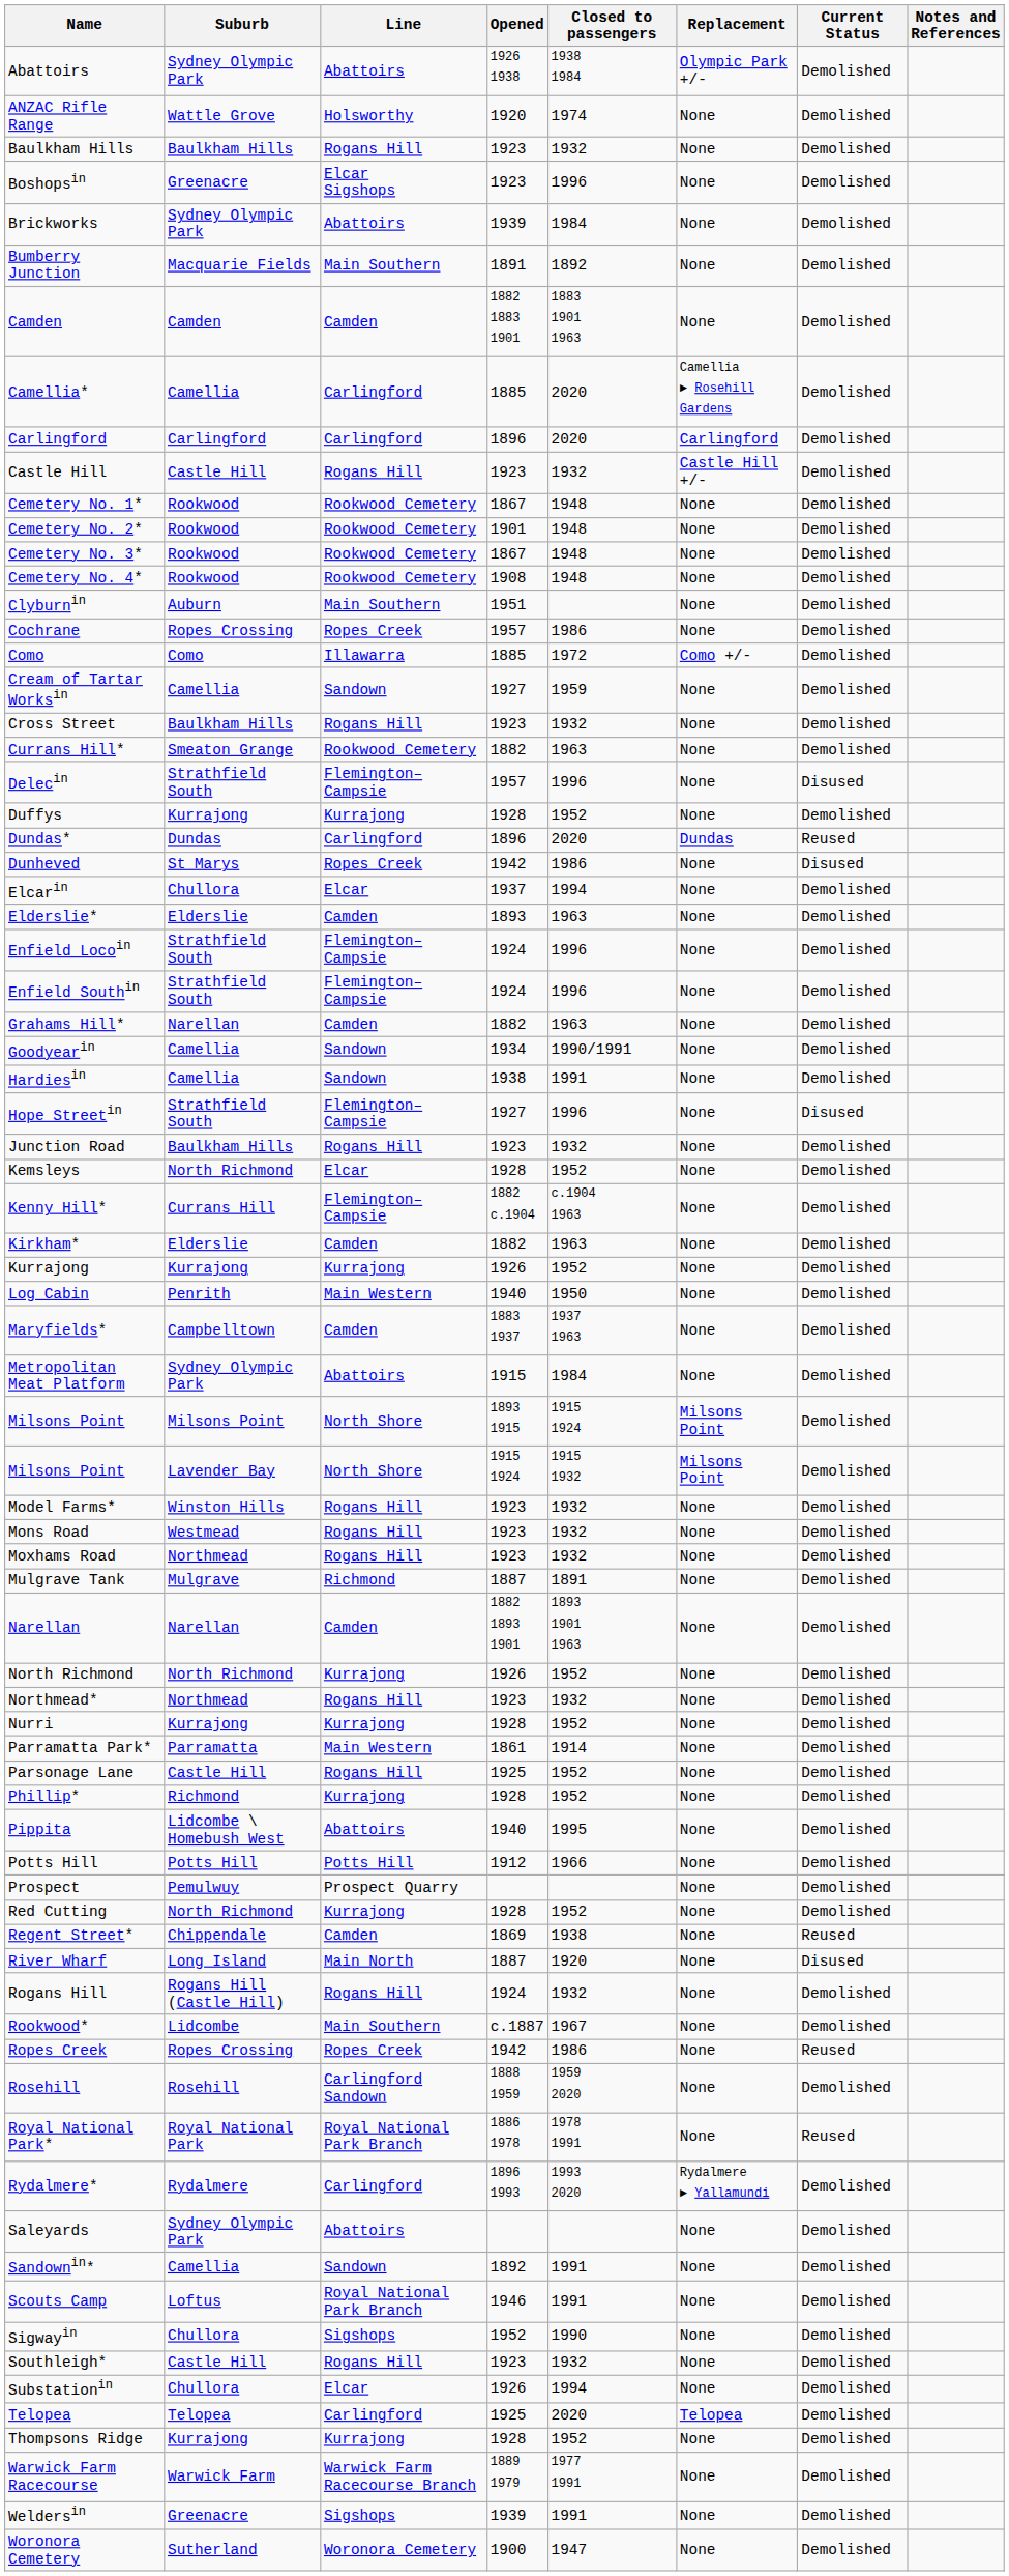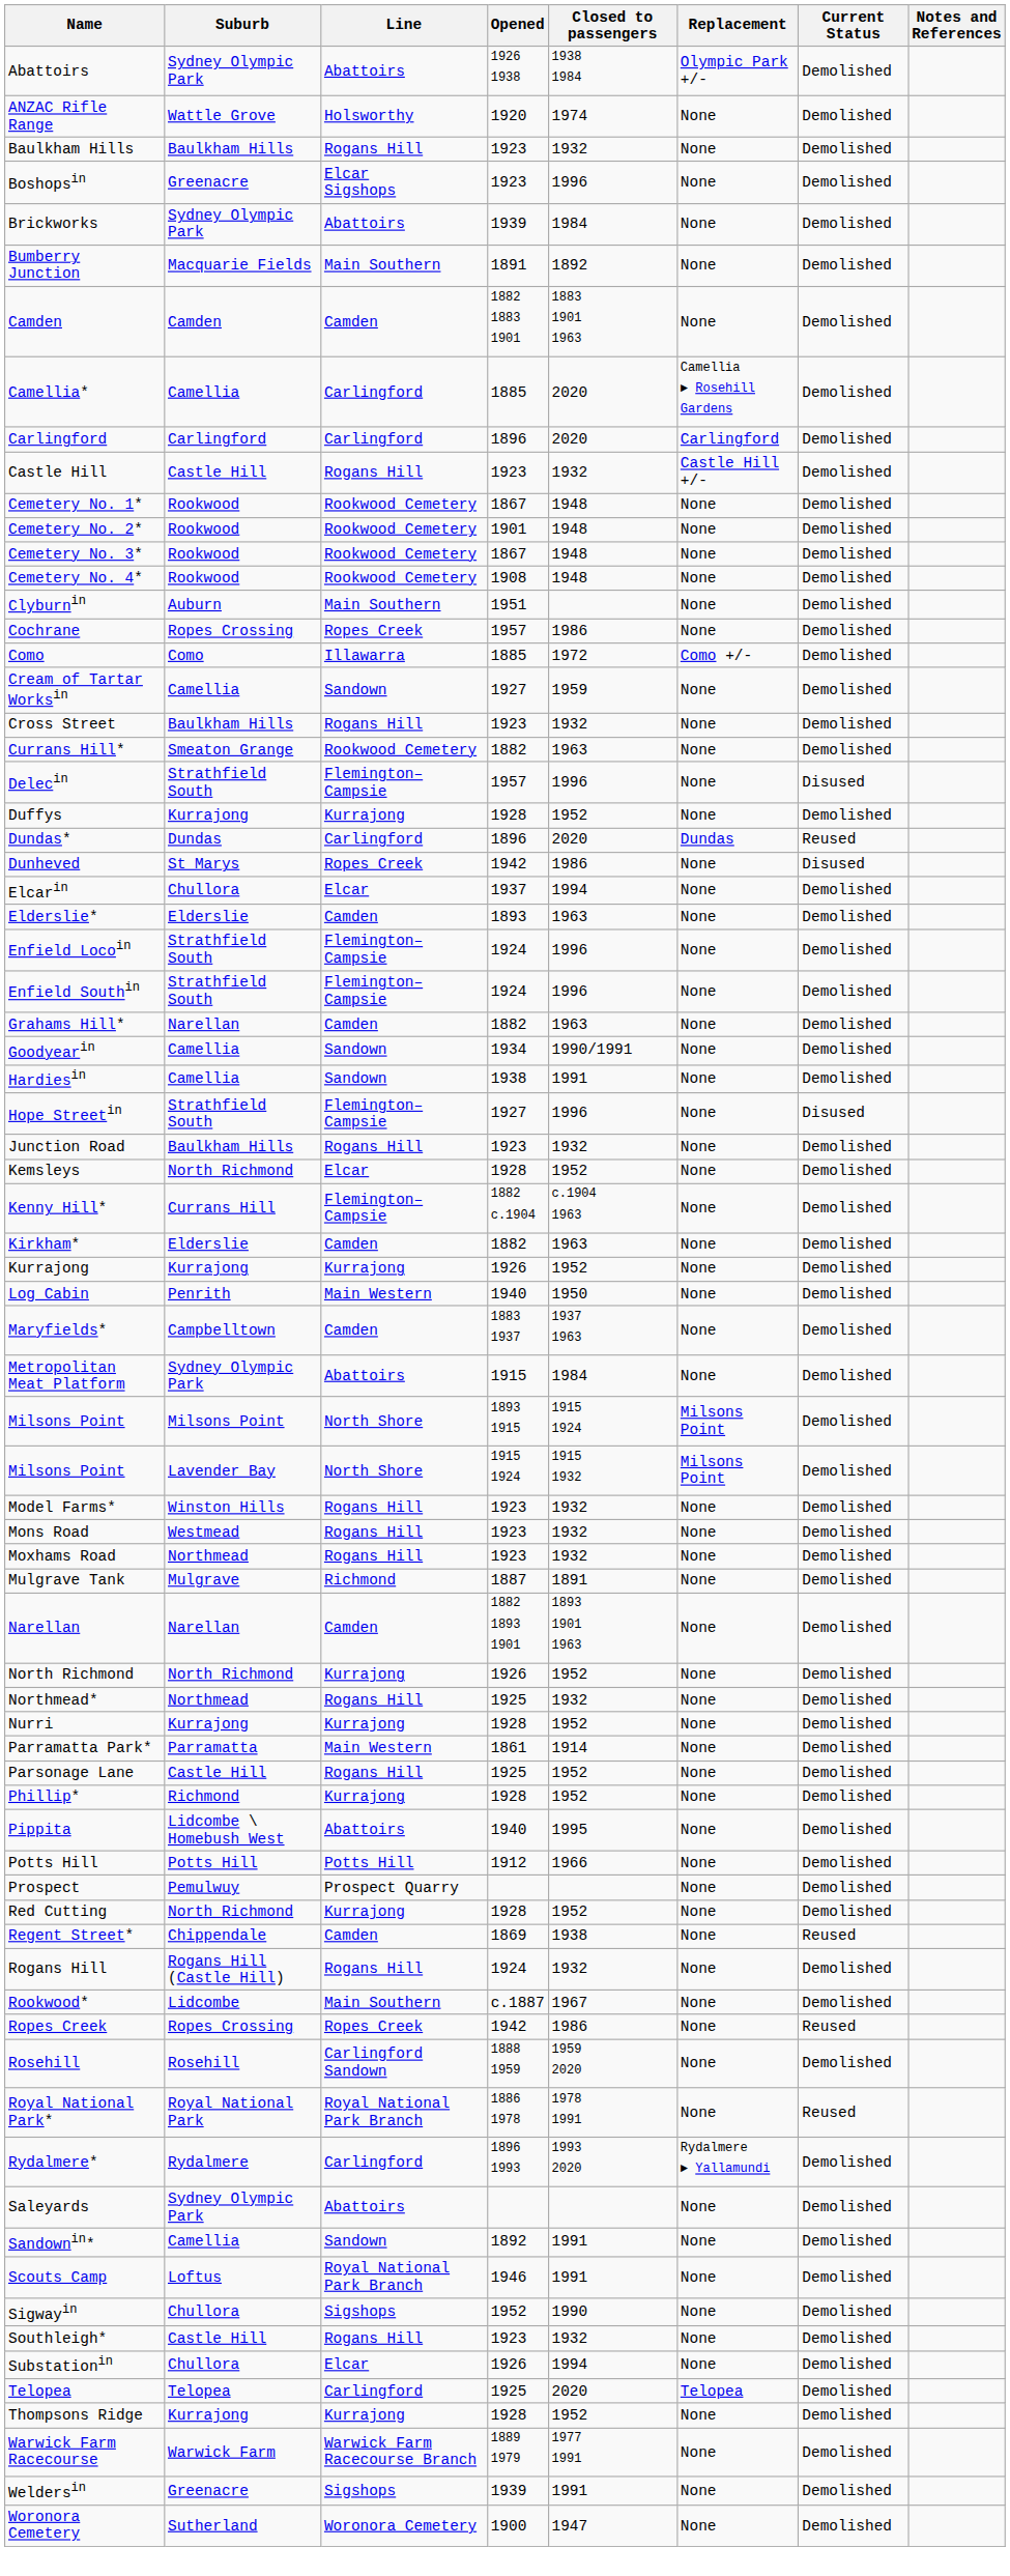Northmead* | Opened: 1923 -> 1925
- row: River Wharf | Long Island | Main North | 1887 | 1920 | None | Disused
